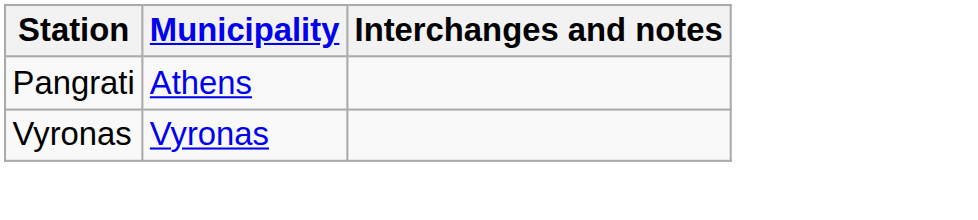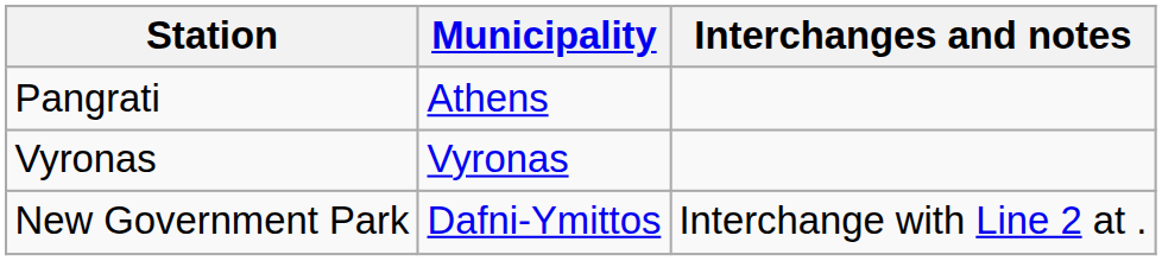+ row: New Government Park | Dafni-Ymittos | Interchange with Line 2 at .
